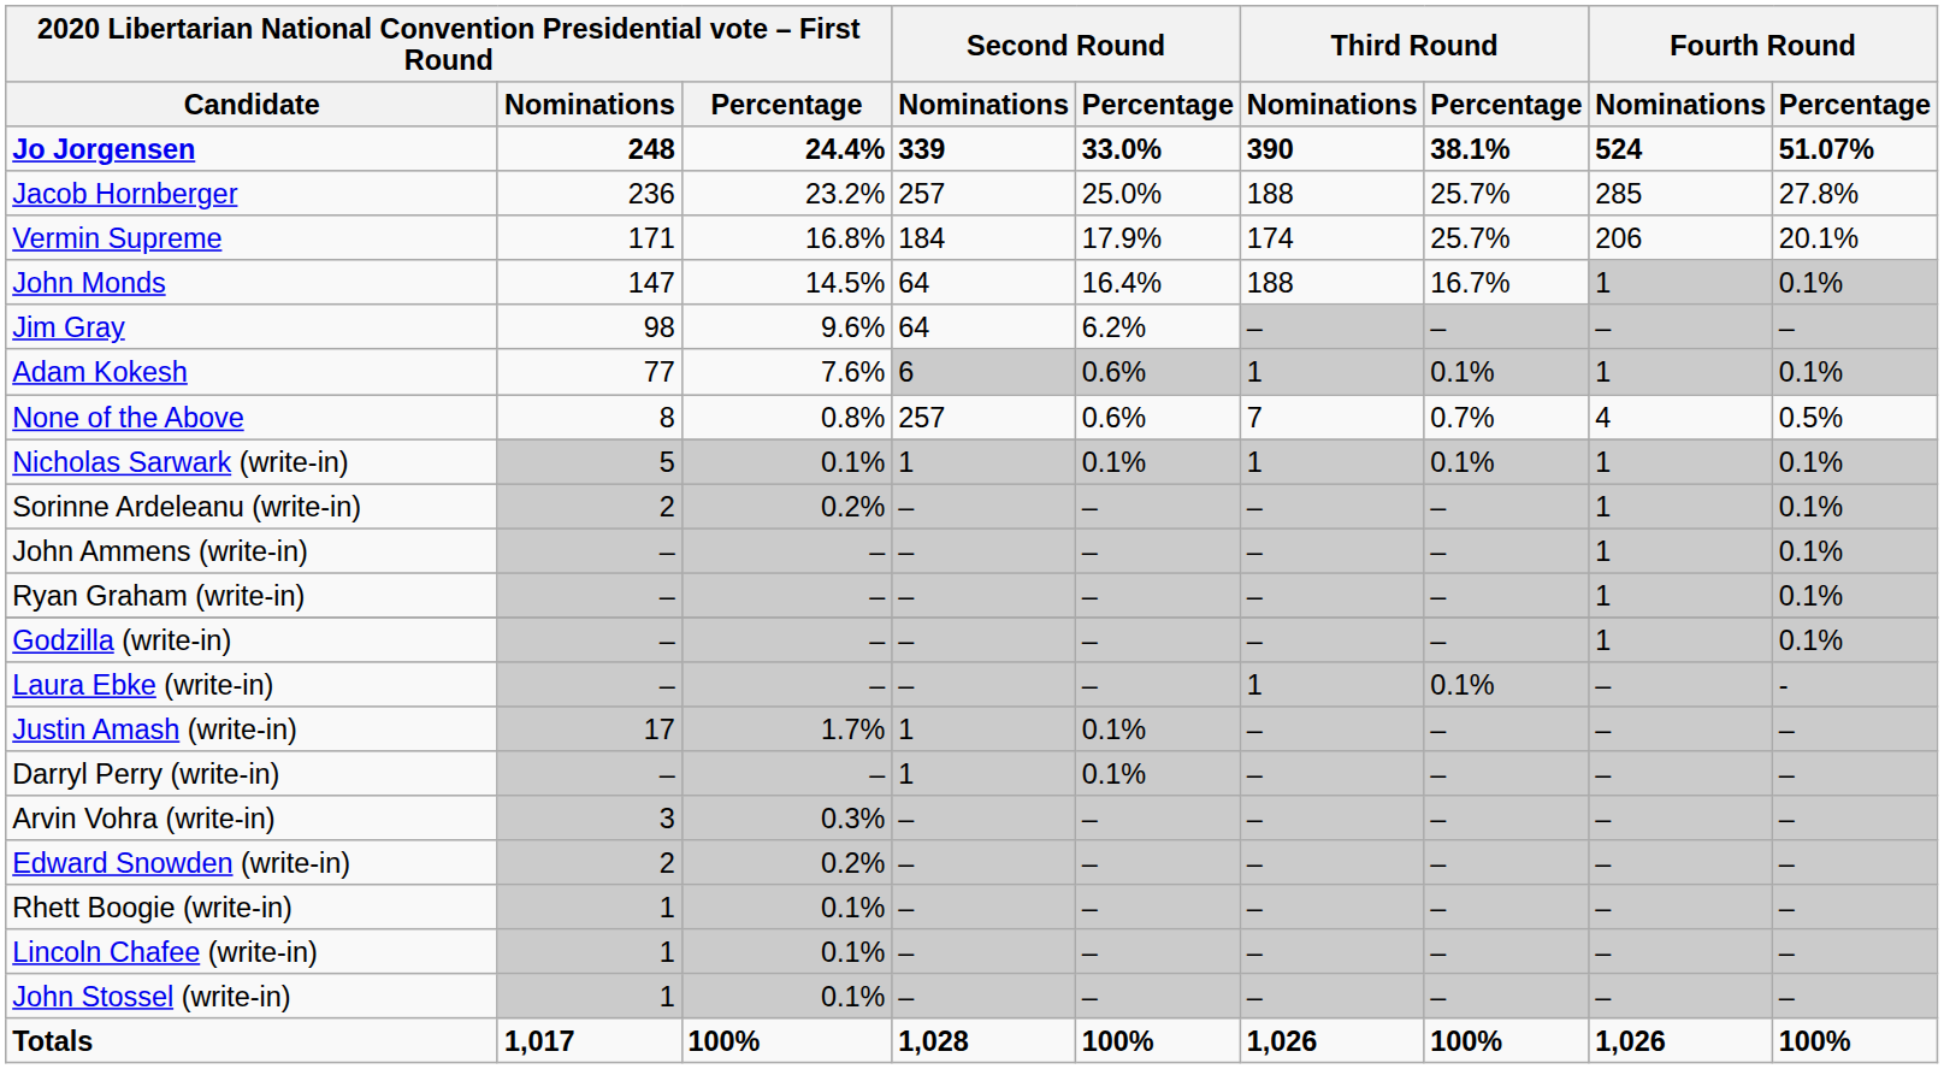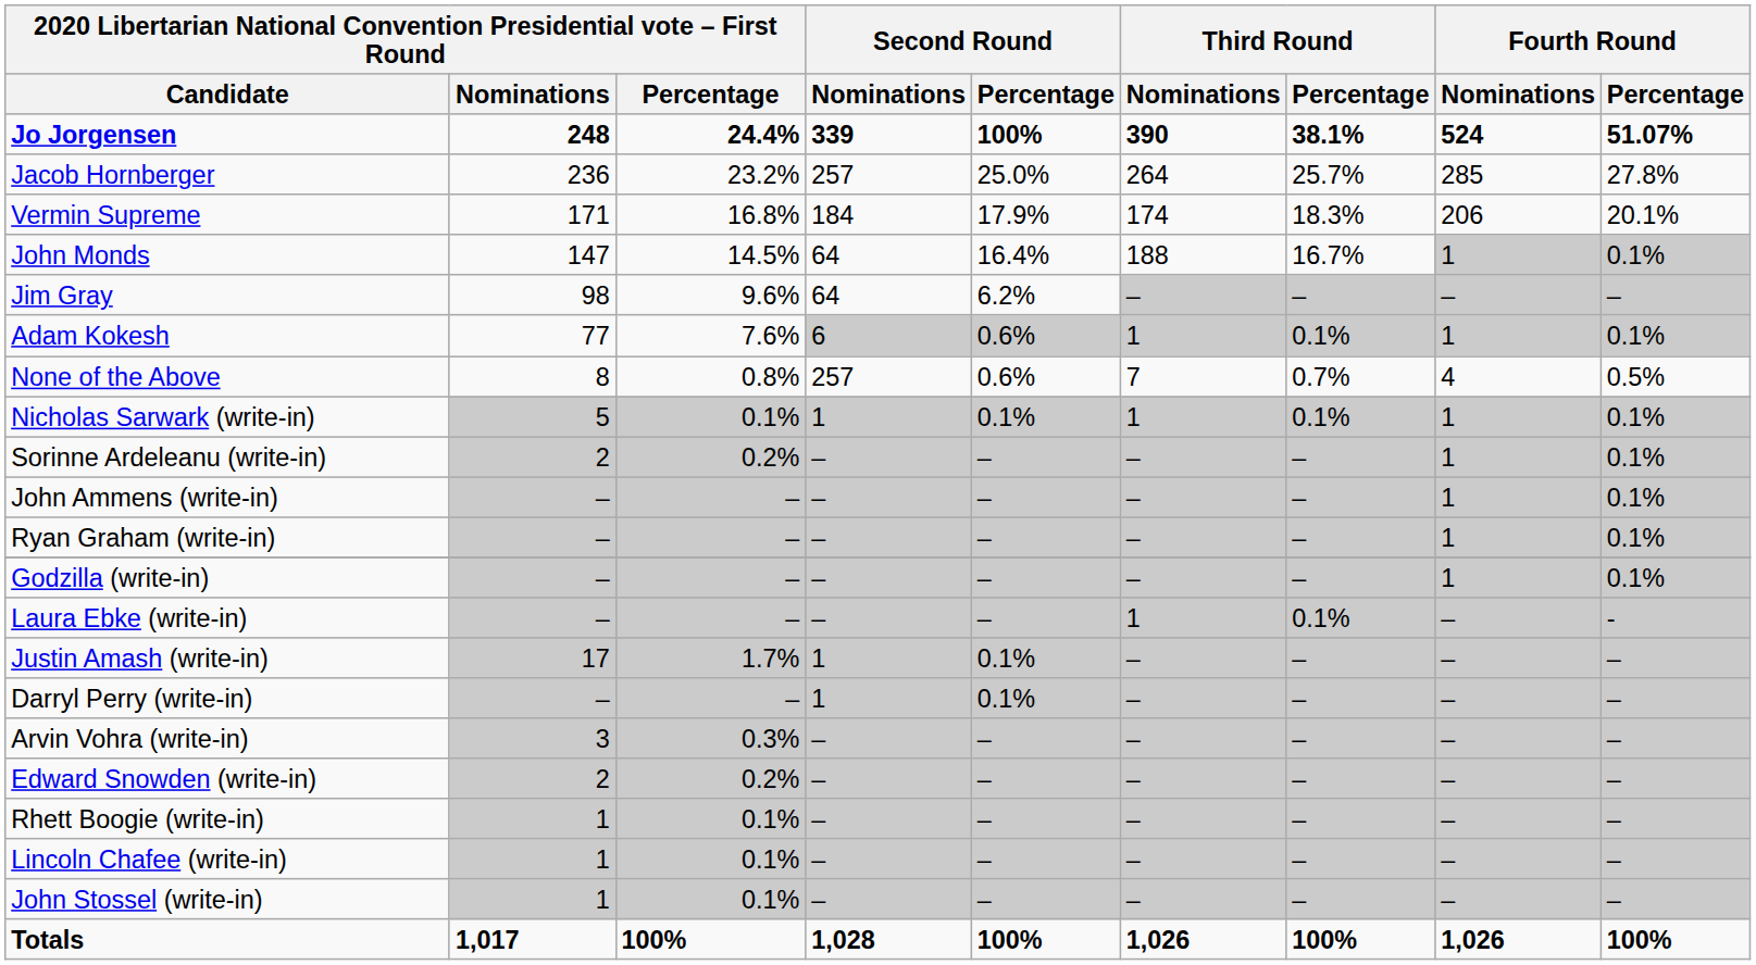Jo Jorgensen | Second Round / Percentage: 33.0% -> 100%
Jacob Hornberger | Third Round / Nominations: 188 -> 264
Vermin Supreme | Third Round / Percentage: 25.7% -> 18.3%
